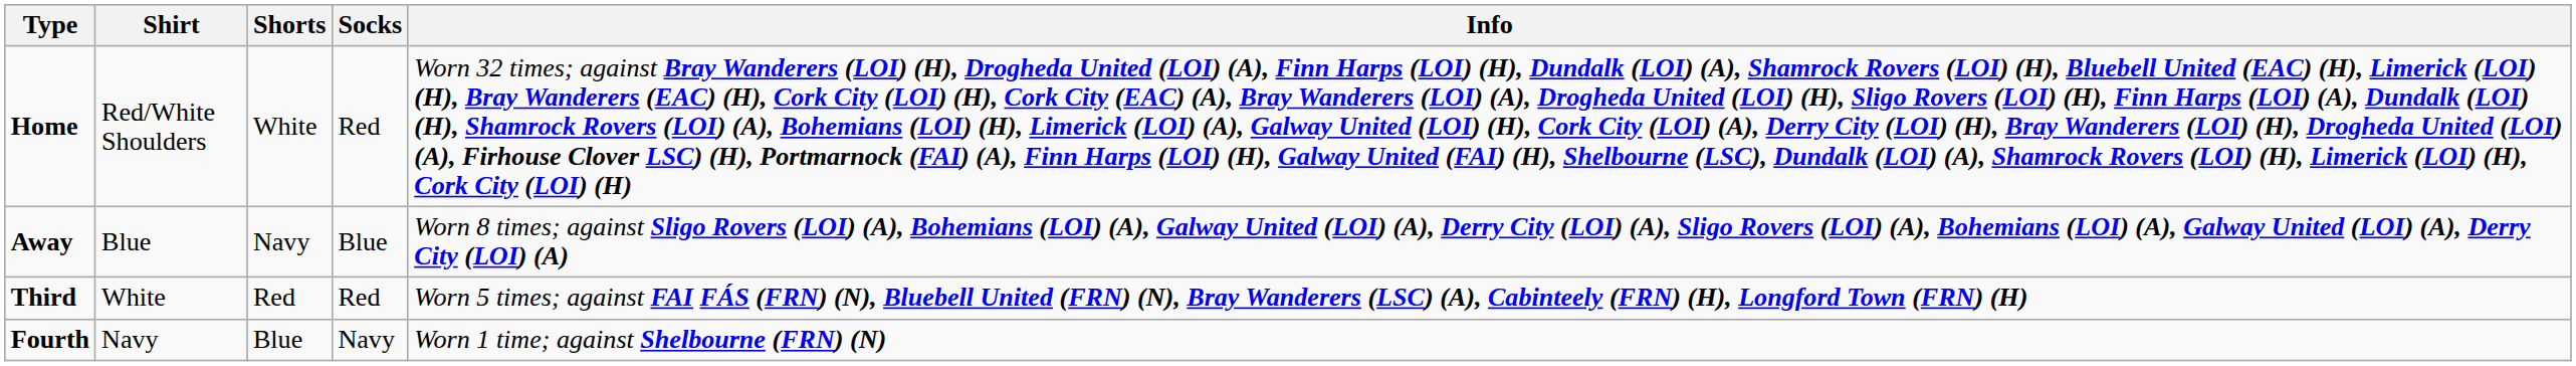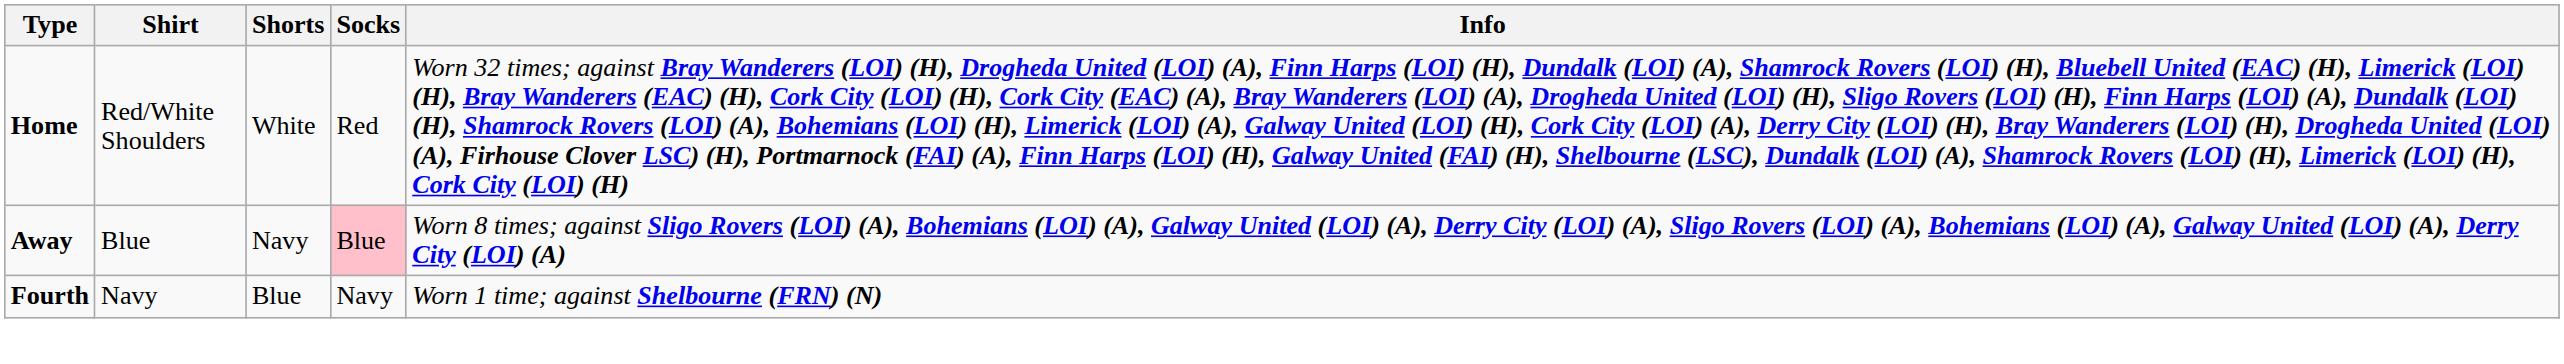Away | Socks: no background -> pink background
- row: Third | White | Red | Red | Worn 5 times; against FAI FÁS (FRN) (N), Bluebell United (FRN) (N), Bray Wanderers (LSC) (A), Cabinteely (FRN) (H), Longford Town (FRN) (H)
